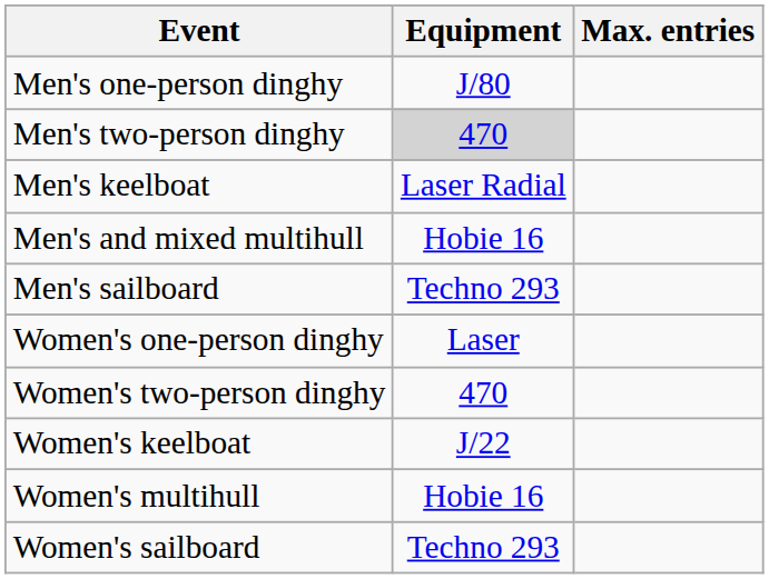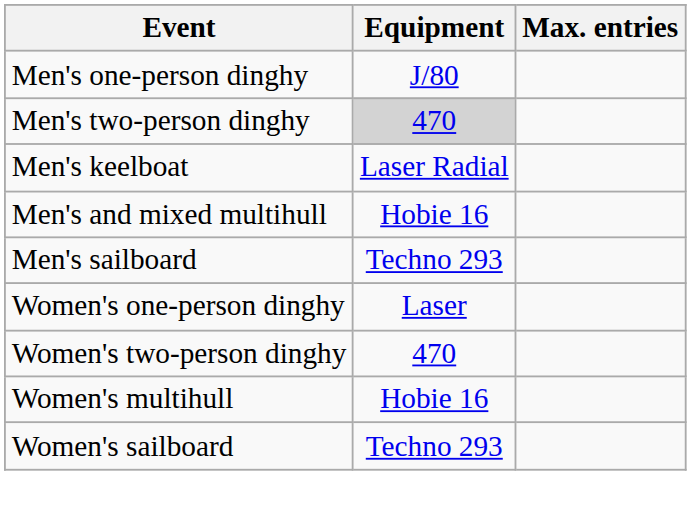- row: Women's keelboat | J/22
